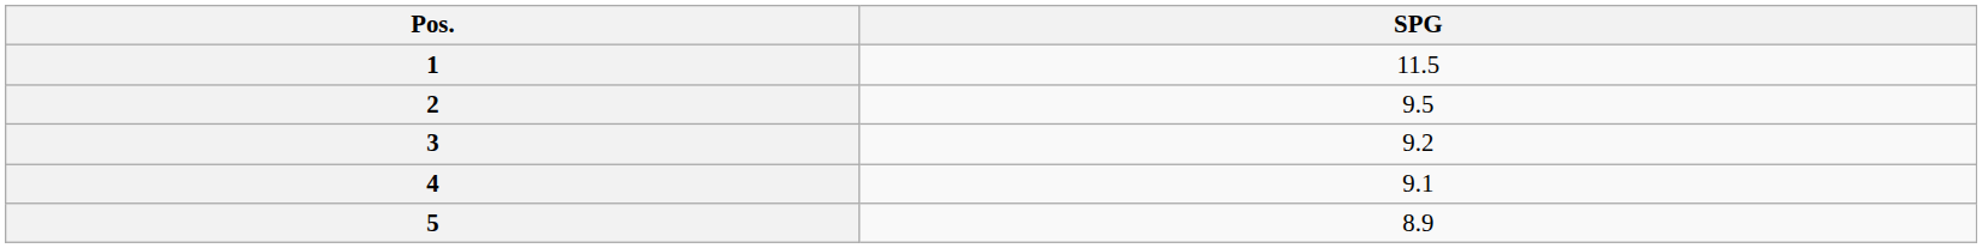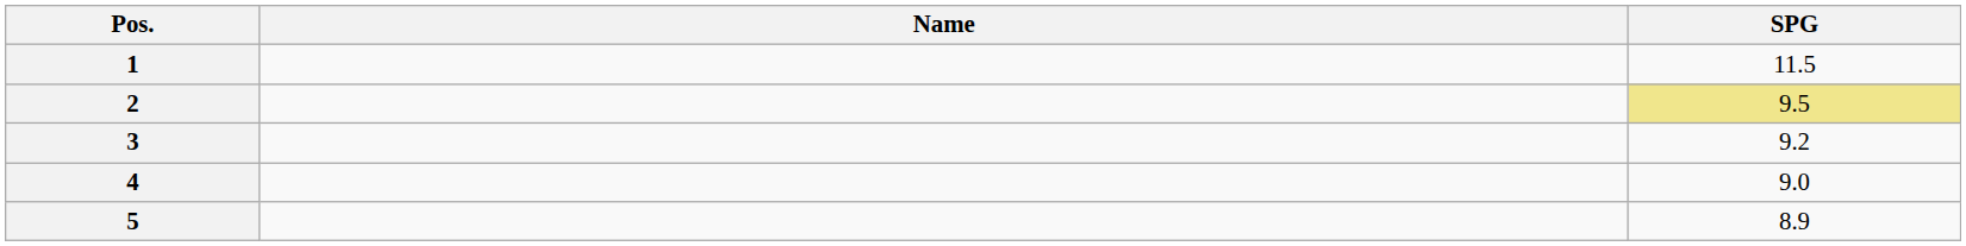+ column: Name
2 | SPG: no background -> khaki background
4 | SPG: 9.1 -> 9.0
